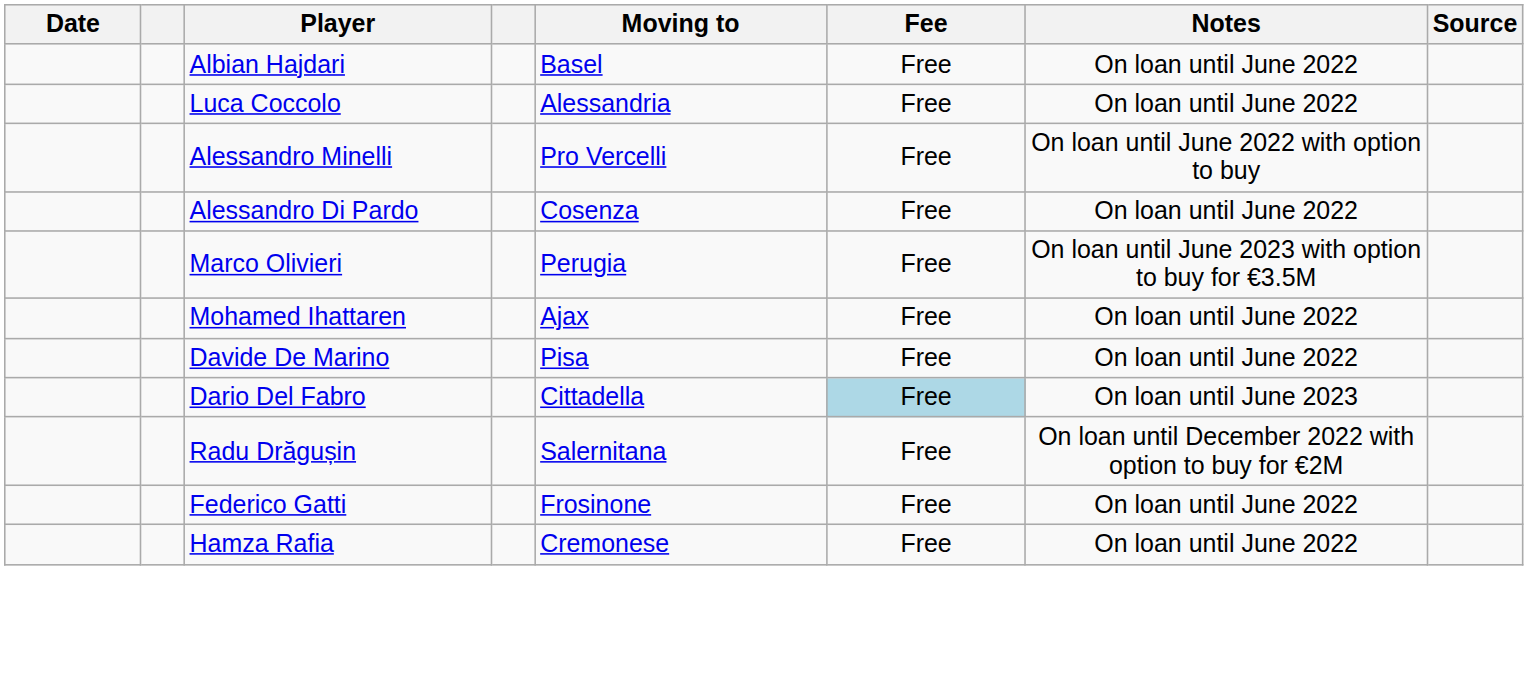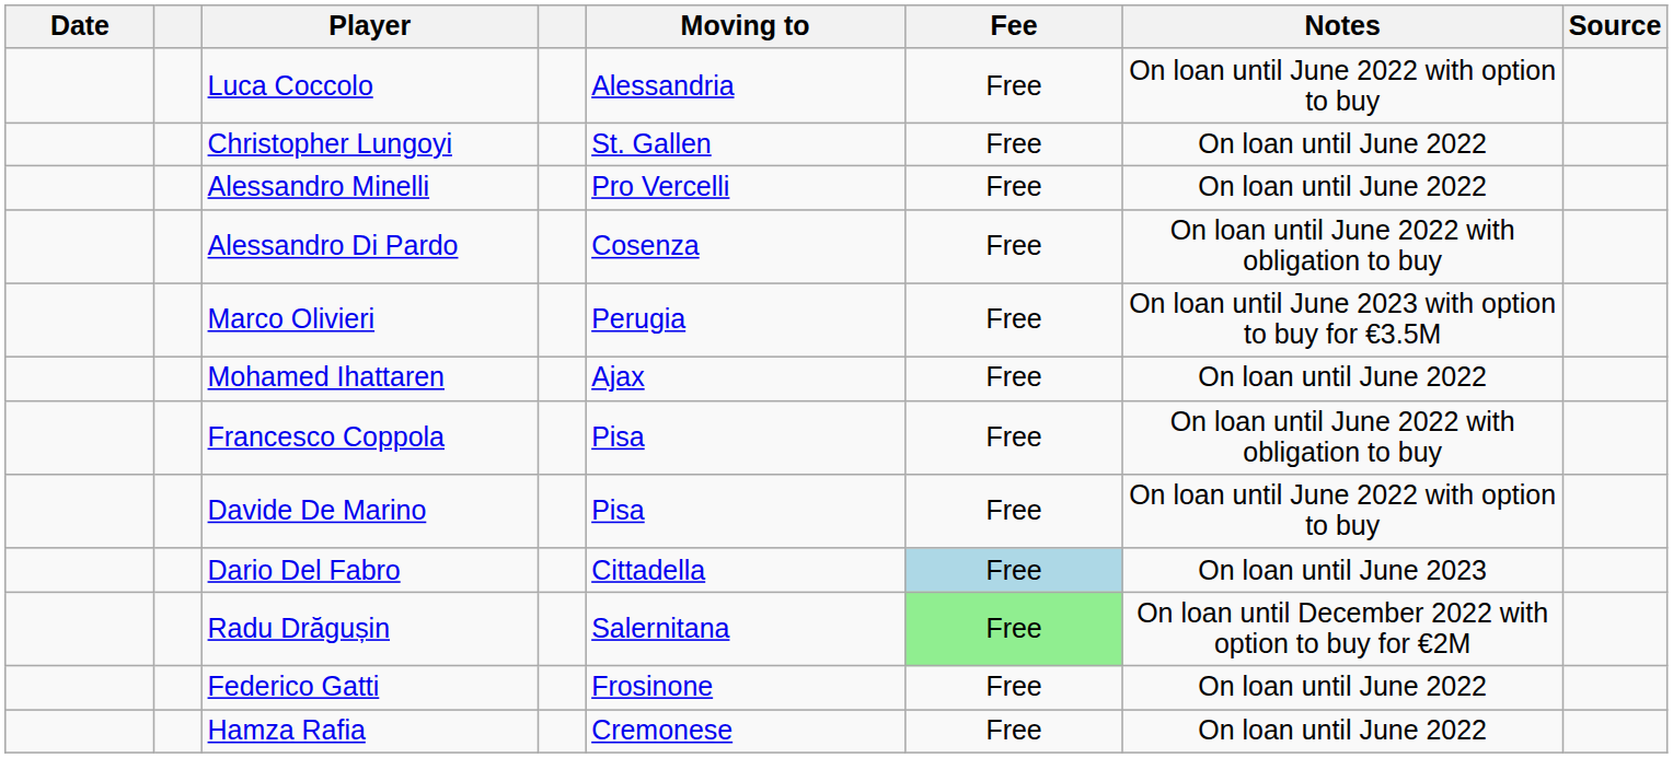- row: Albian Hajdari | Basel | Free | On loan until June 2022
Luca Coccolo | Notes: On loan until June 2022 -> On loan until June 2022 with option to buy
+ row: Christopher Lungoyi | St. Gallen | Free | On loan until June 2022
Alessandro Minelli | Notes: On loan until June 2022 with option to buy -> On loan until June 2022
Alessandro Di Pardo | Notes: On loan until June 2022 -> On loan until June 2022 with obligation to buy
+ row: Francesco Coppola | Pisa | Free | On loan until June 2022 with obligation to buy
Davide De Marino | Notes: On loan until June 2022 -> On loan until June 2022 with option to buy
Radu Drăgușin | Fee: no background -> lightgreen background
